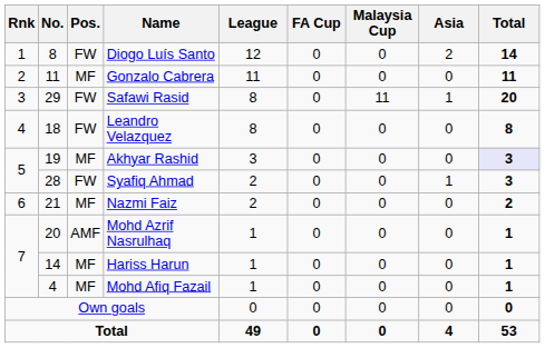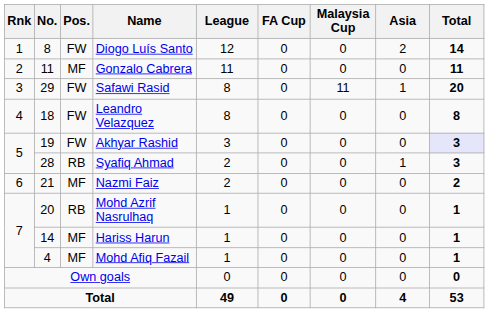Akhyar Rashid | Pos.: MF -> FW
Syafiq Ahmad | Pos.: FW -> RB
Mohd Azrif Nasrulhaq | Pos.: AMF -> RB
